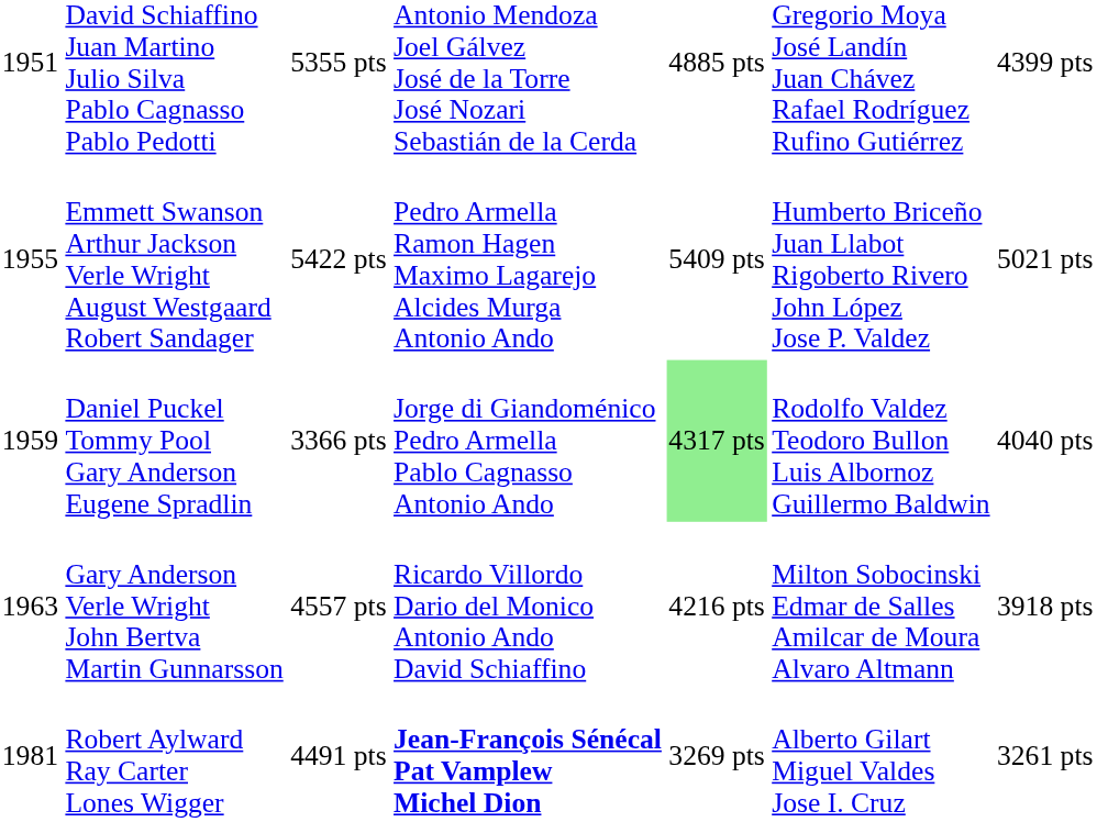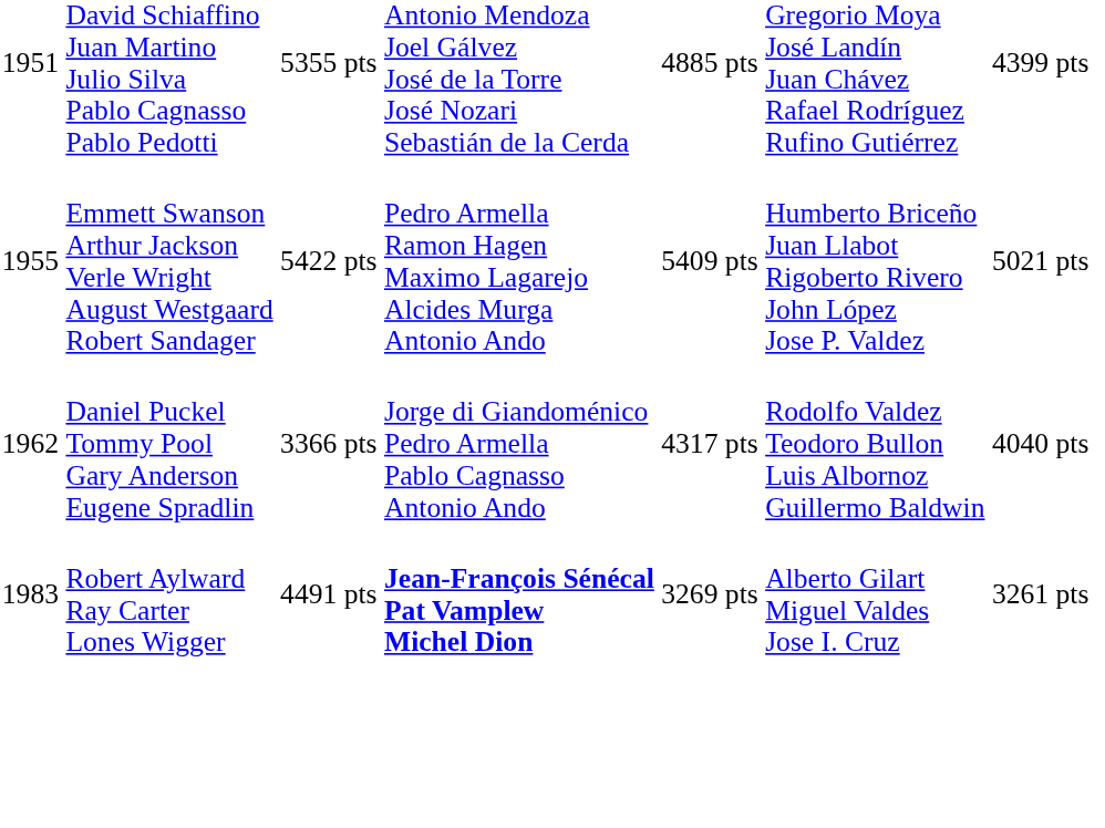Daniel Puckel Tommy Pool Gary Anderson Eugene Spradlin | column 1: 1959 -> 1962
Daniel Puckel Tommy Pool Gary Anderson Eugene Spradlin | column 5: lightgreen background -> no background
- row: 1963 | Gary Anderson Verle Wright John Bertva Martin Gunnarsson | 4557 pts | Ricardo Villordo Dario del Monico Antonio Ando David Schiaffino | 4216 pts | Milton Sobocinski Edmar de Salles Amilcar de Moura Alvaro Altmann | 3918 pts
Robert Aylward Ray Carter Lones Wigger | column 1: 1981 -> 1983
